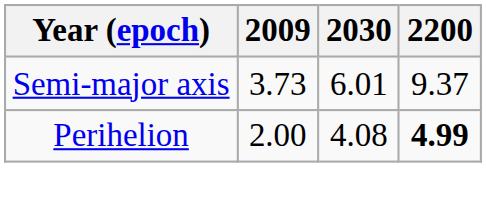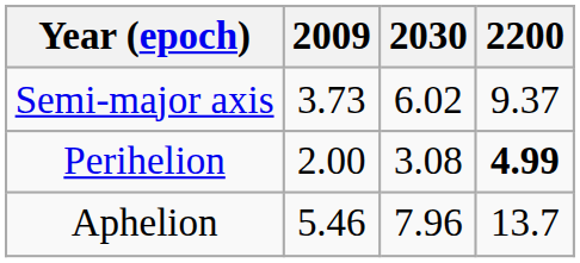Semi-major axis | 2030: 6.01 -> 6.02
Perihelion | 2030: 4.08 -> 3.08
+ row: Aphelion | 5.46 | 7.96 | 13.7
